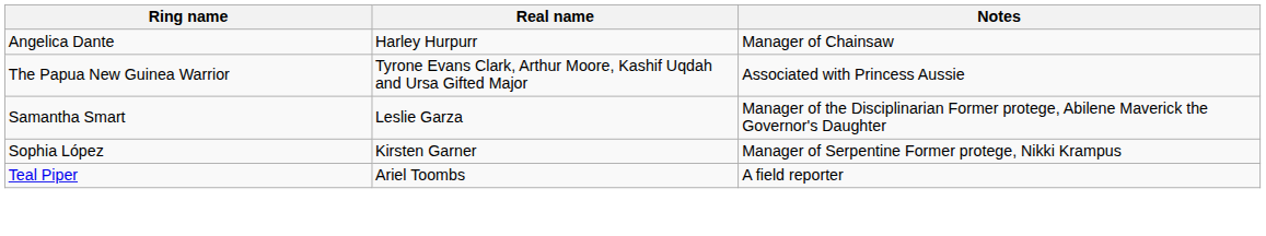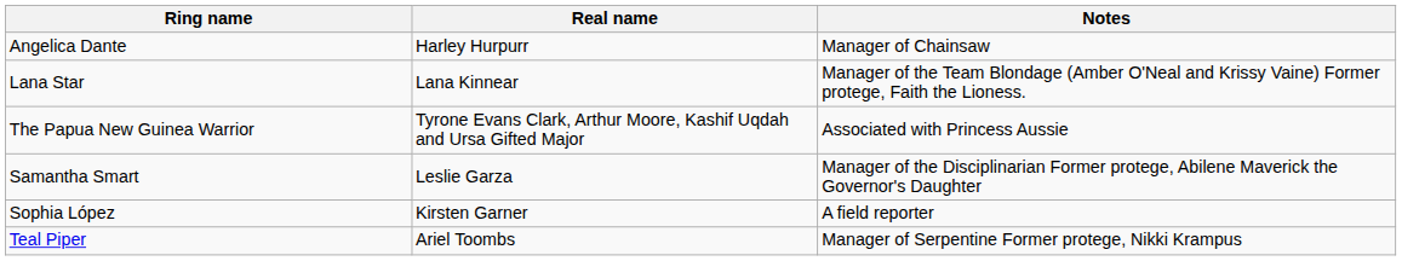+ row: Lana Star | Lana Kinnear | Manager of the Team Blondage (Amber O'Neal and Krissy Vaine) Former protege, Faith the Lioness.
Sophia López | Notes: Manager of Serpentine Former protege, Nikki Krampus -> A field reporter
Teal Piper | Notes: A field reporter -> Manager of Serpentine Former protege, Nikki Krampus
